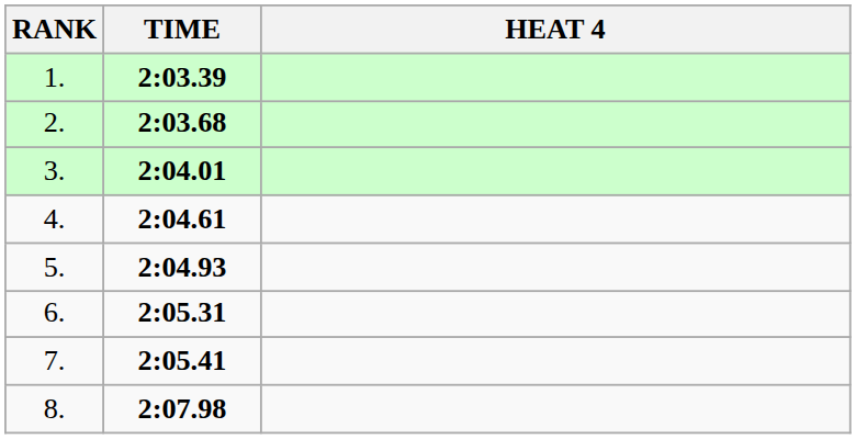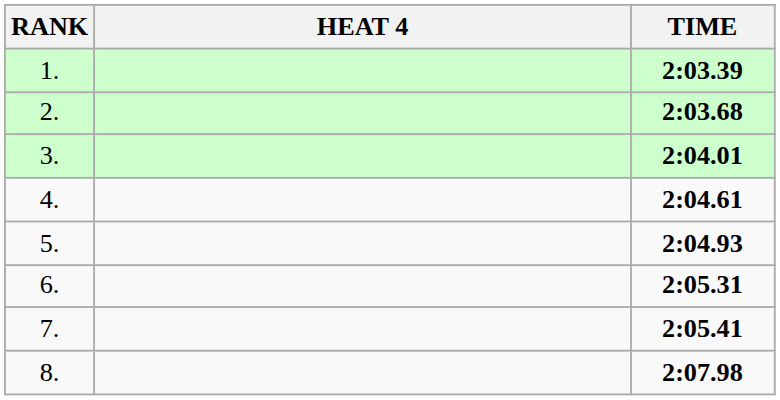columns swapped: HEAT 4 <-> TIME
